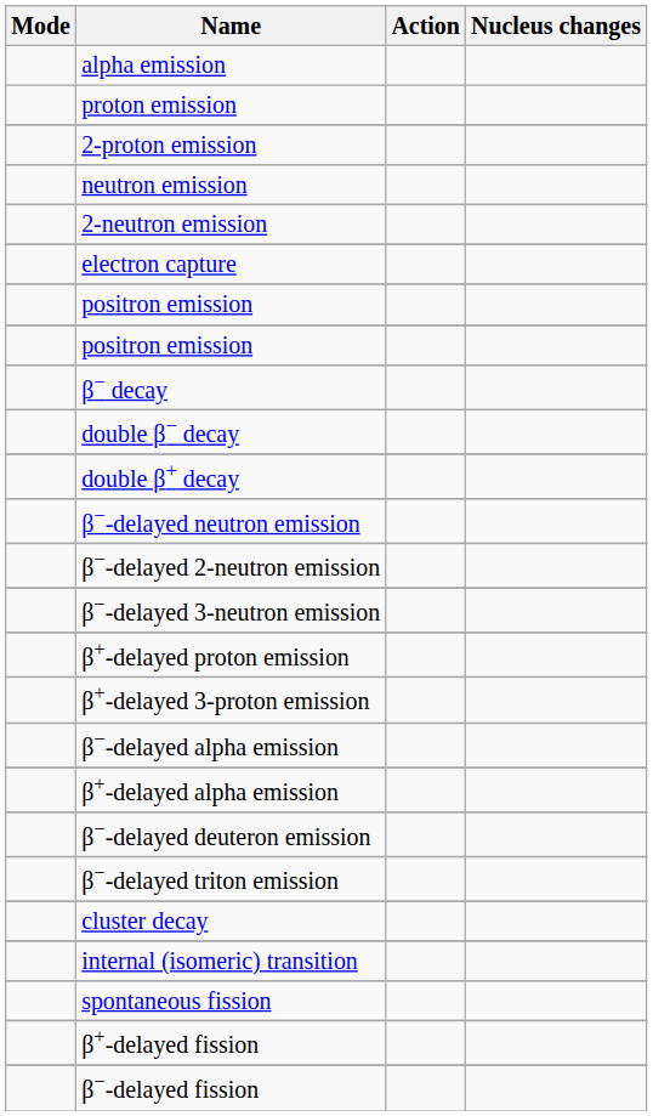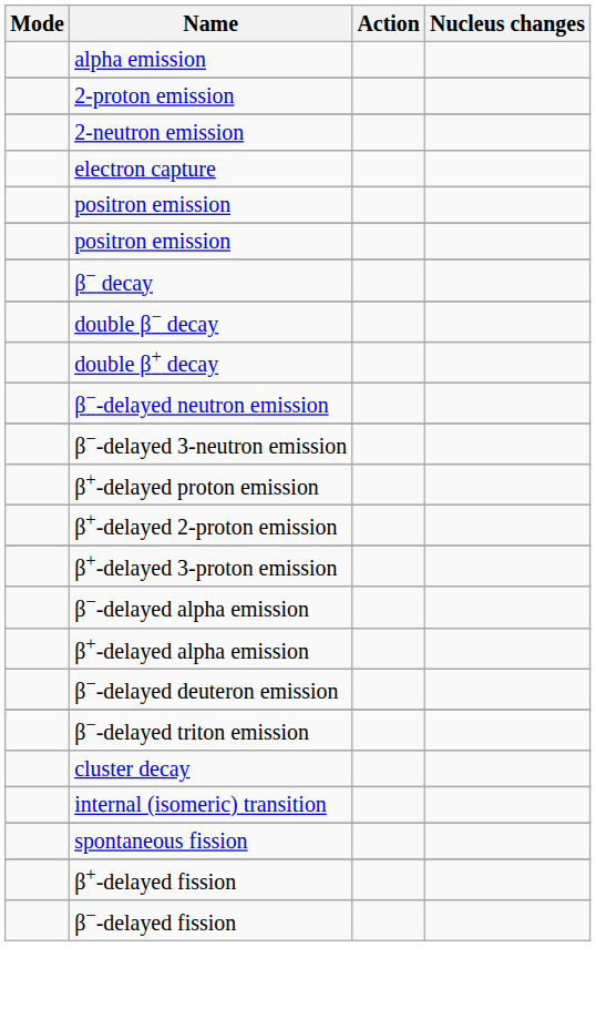- row: proton emission
- row: neutron emission
- row: β−-delayed 2-neutron emission
+ row: β+-delayed 2-proton emission
